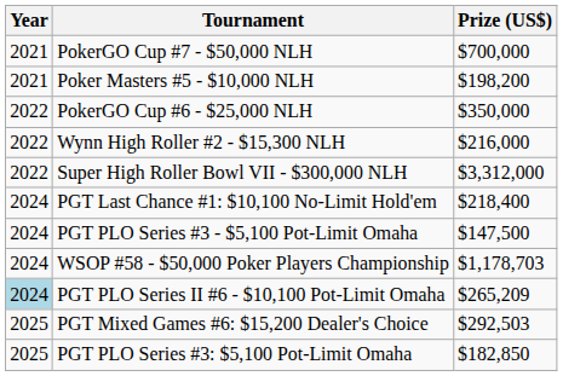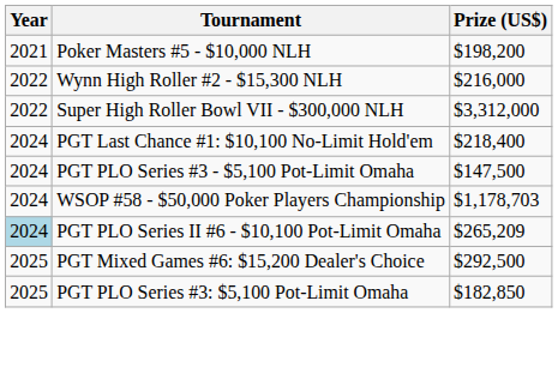- row: 2021 | PokerGO Cup #7 - $50,000 NLH | $700,000
- row: 2022 | PokerGO Cup #6 - $25,000 NLH | $350,000
PGT Mixed Games #6: $15,200 Dealer's Choice | Prize (US$): $292,503 -> $292,500
